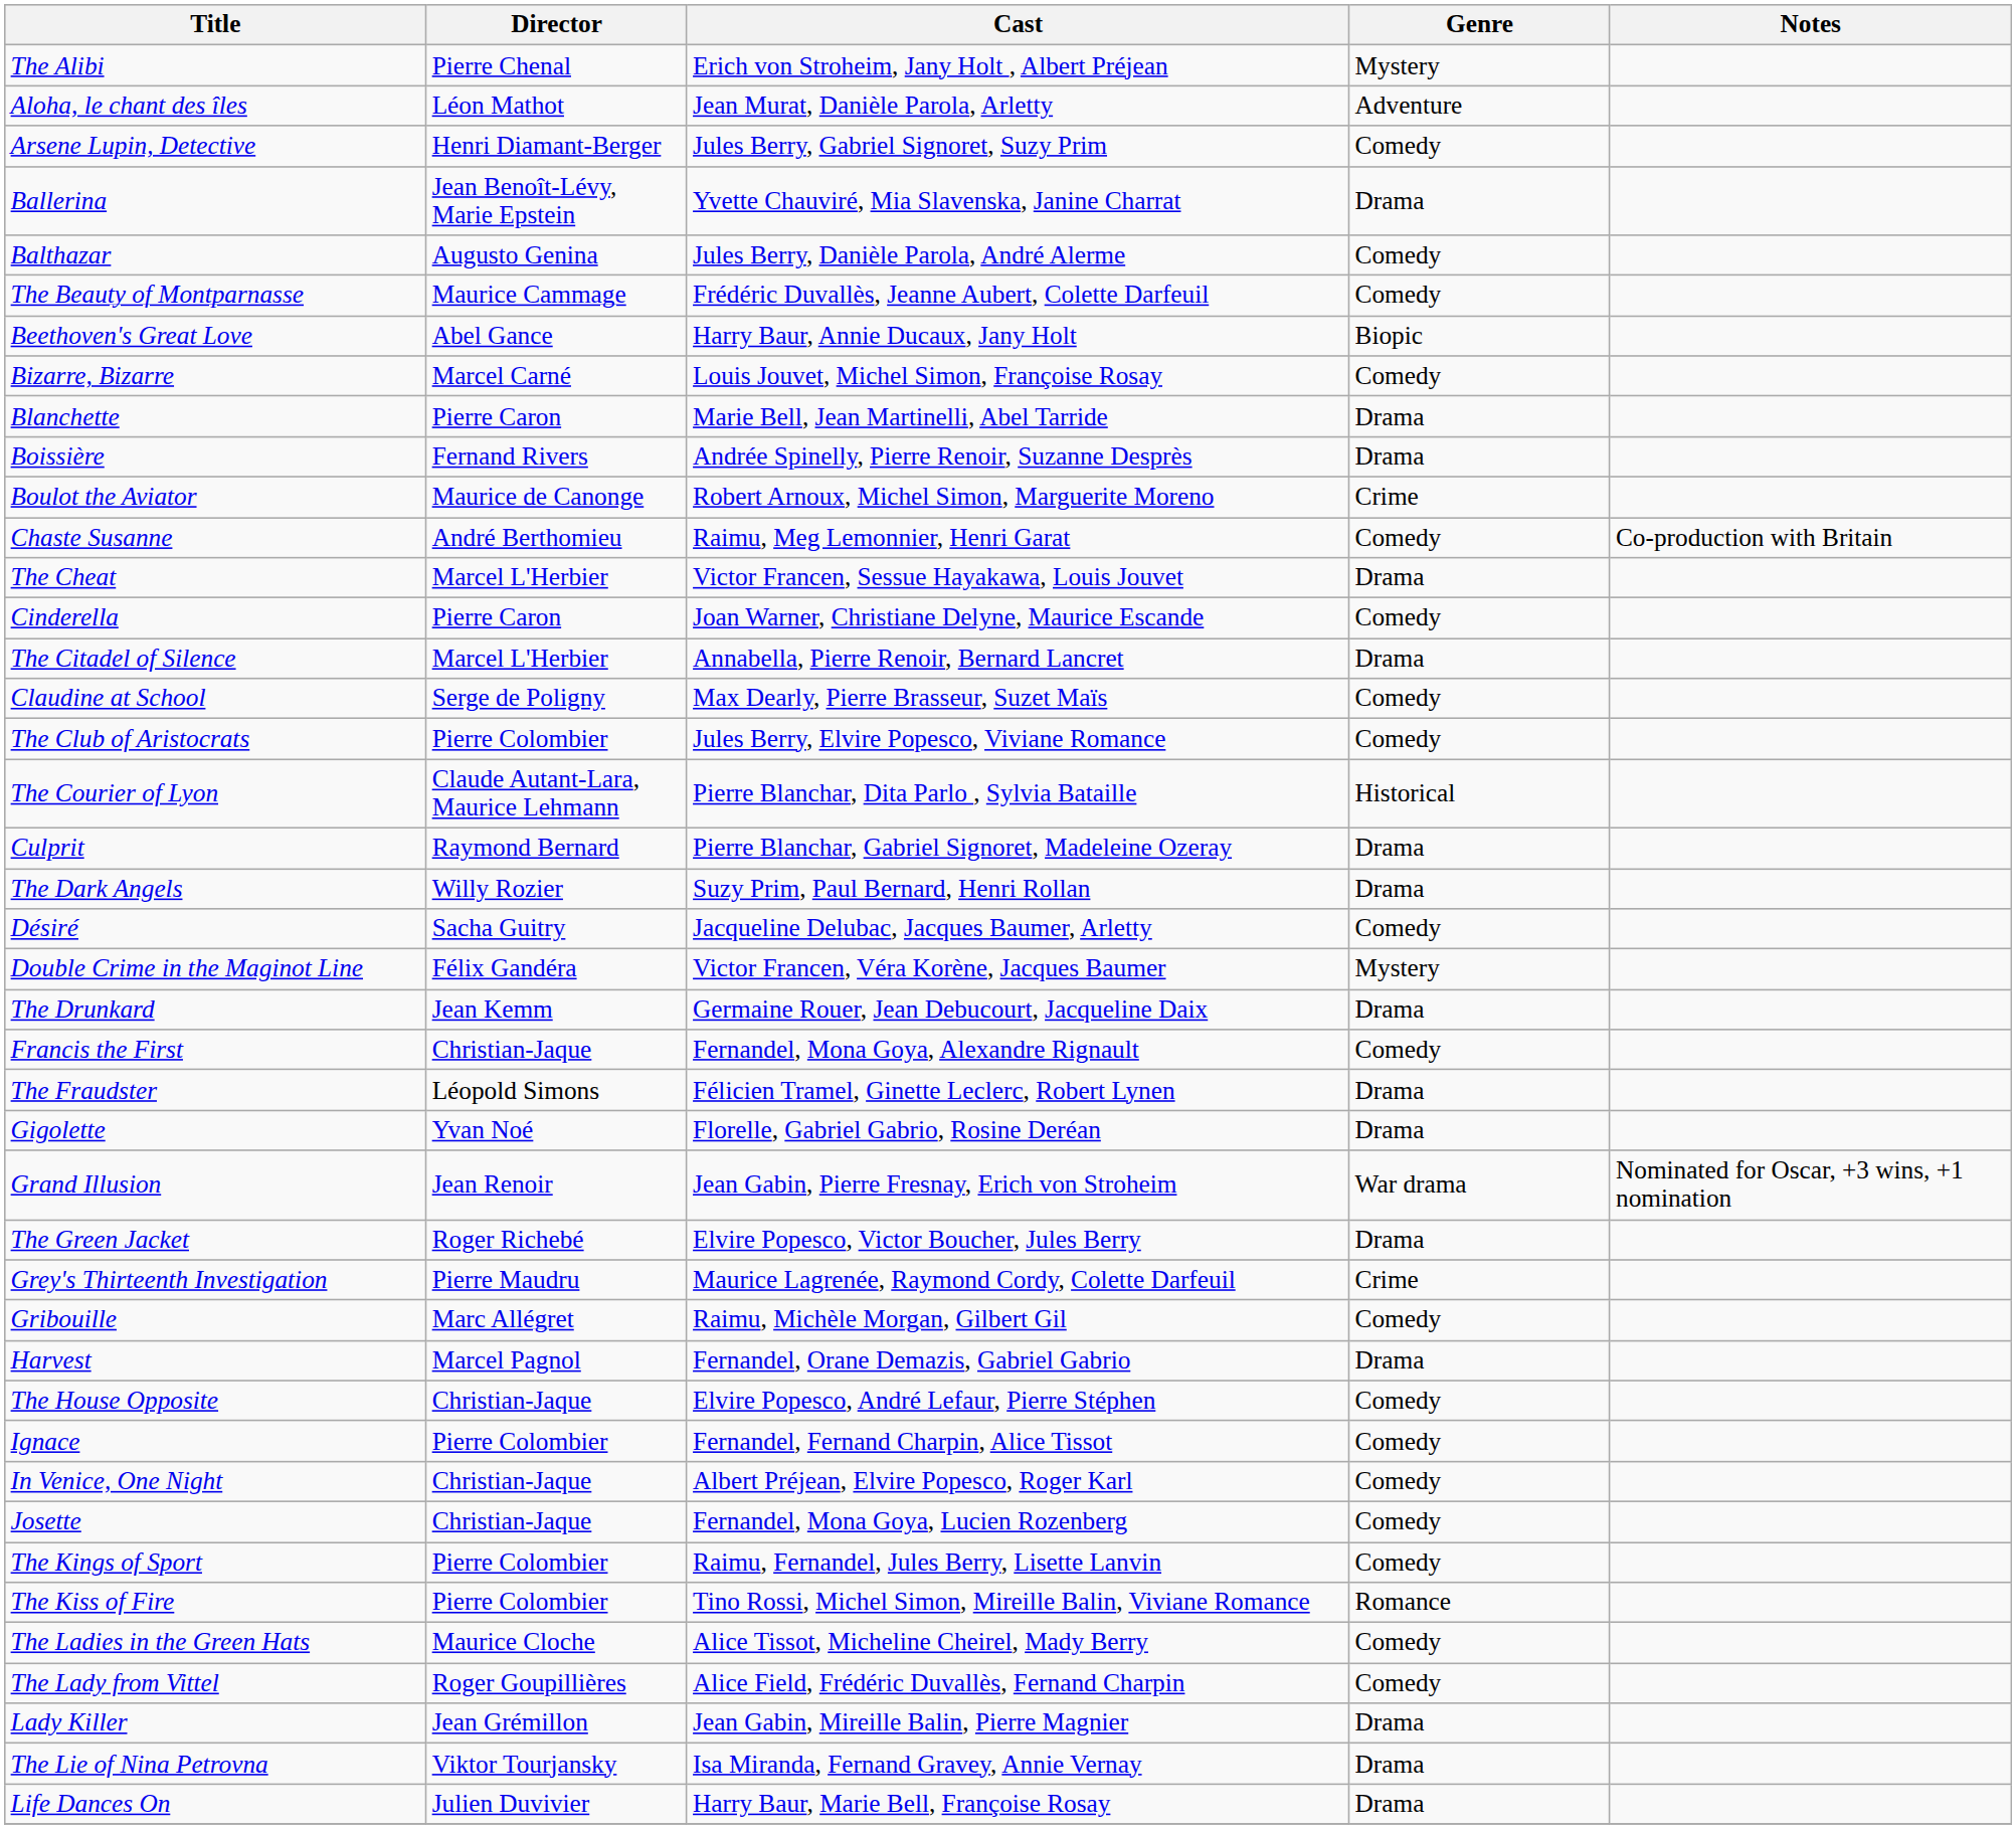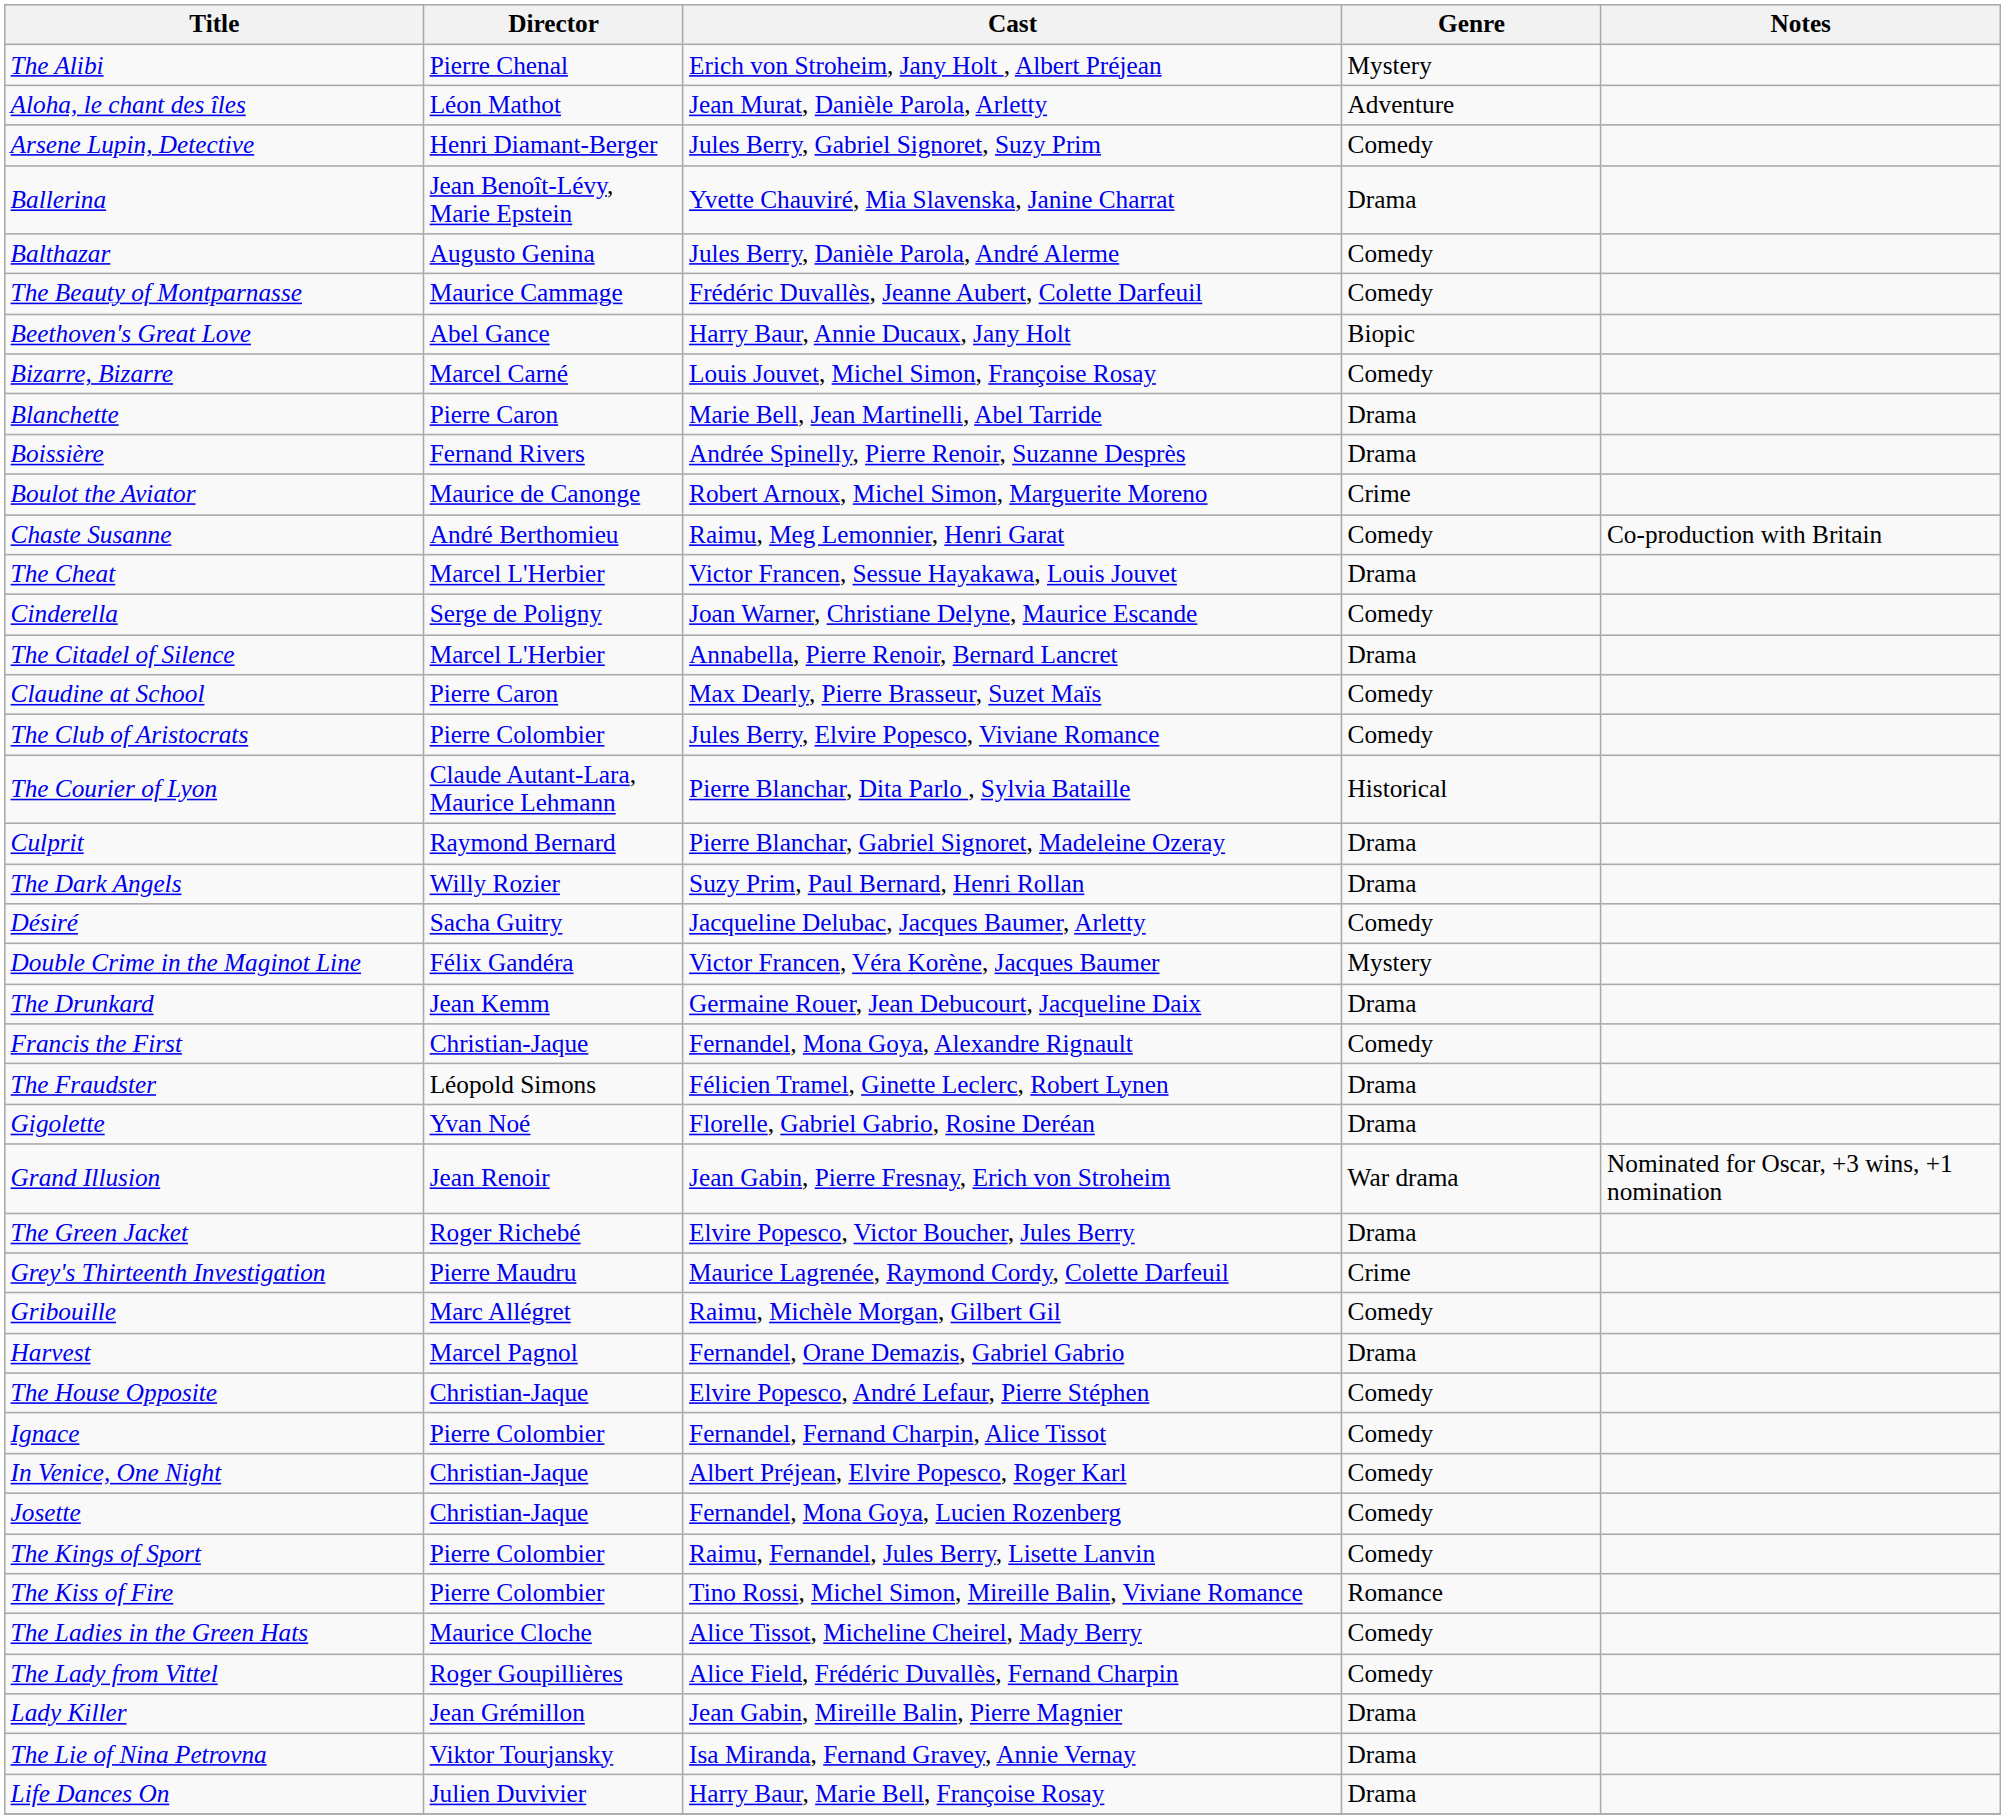Cinderella | Director: Pierre Caron -> Serge de Poligny
Claudine at School | Director: Serge de Poligny -> Pierre Caron
